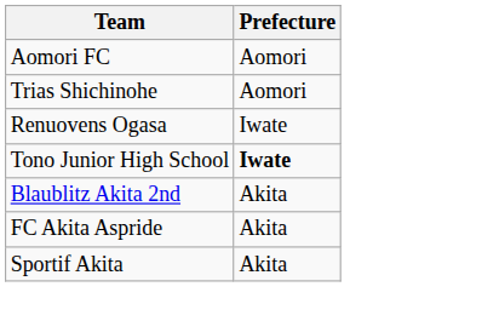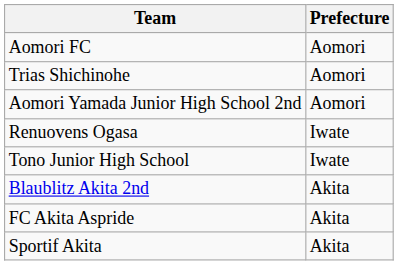+ row: Aomori Yamada Junior High School 2nd | Aomori
Tono Junior High School | Prefecture: bold -> normal
